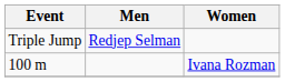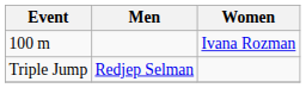rows swapped: 100 m <-> Triple Jump
